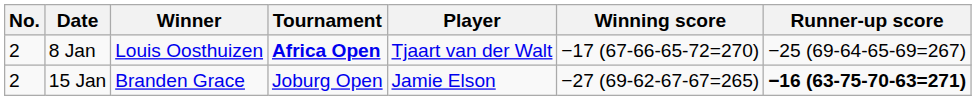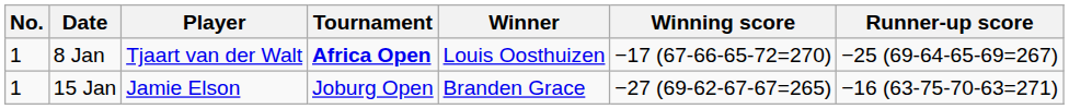columns swapped: Player <-> Winner
8 Jan | No.: 2 -> 1
15 Jan | No.: 2 -> 1
15 Jan | Runner-up score: bold -> normal
